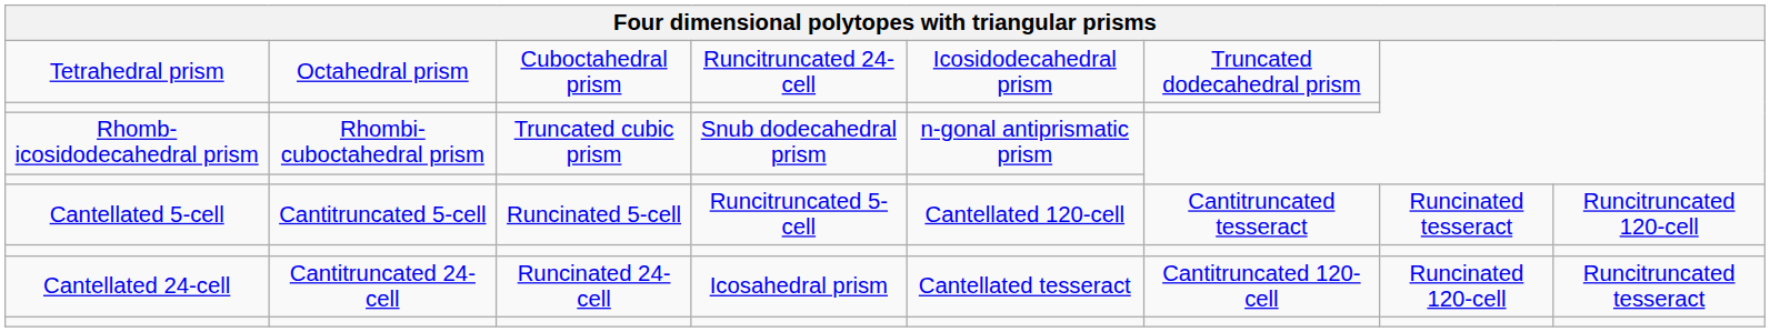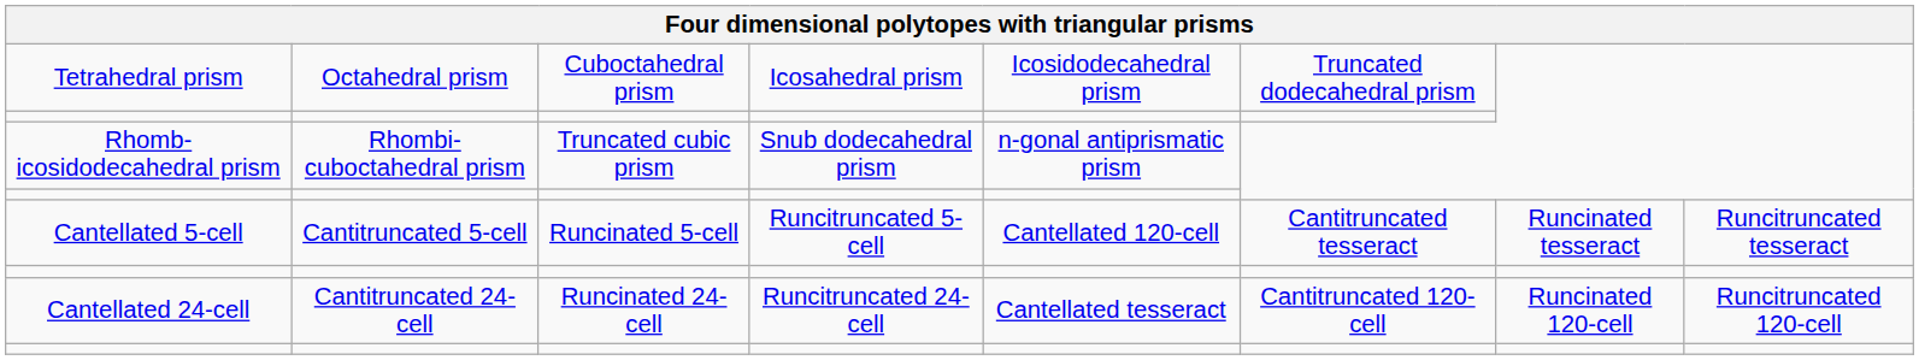Tetrahedral prism | column 4: Runcitruncated 24-cell -> Icosahedral prism
Cantellated 5-cell | column 8: Runcitruncated 120-cell -> Runcitruncated tesseract
Cantellated 24-cell | column 4: Icosahedral prism -> Runcitruncated 24-cell
Cantellated 24-cell | column 8: Runcitruncated tesseract -> Runcitruncated 120-cell
